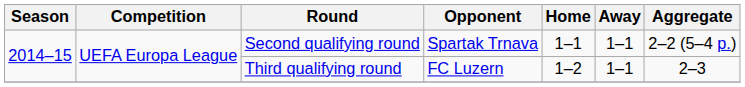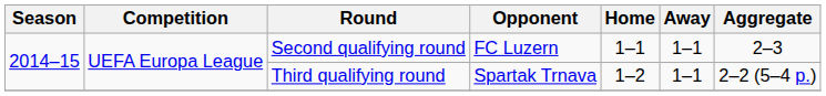Second qualifying round | Opponent: Spartak Trnava -> FC Luzern
Second qualifying round | Aggregate: 2–2 (5–4 p.) -> 2–3
Third qualifying round | Opponent: FC Luzern -> Spartak Trnava
Third qualifying round | Aggregate: 2–3 -> 2–2 (5–4 p.)
